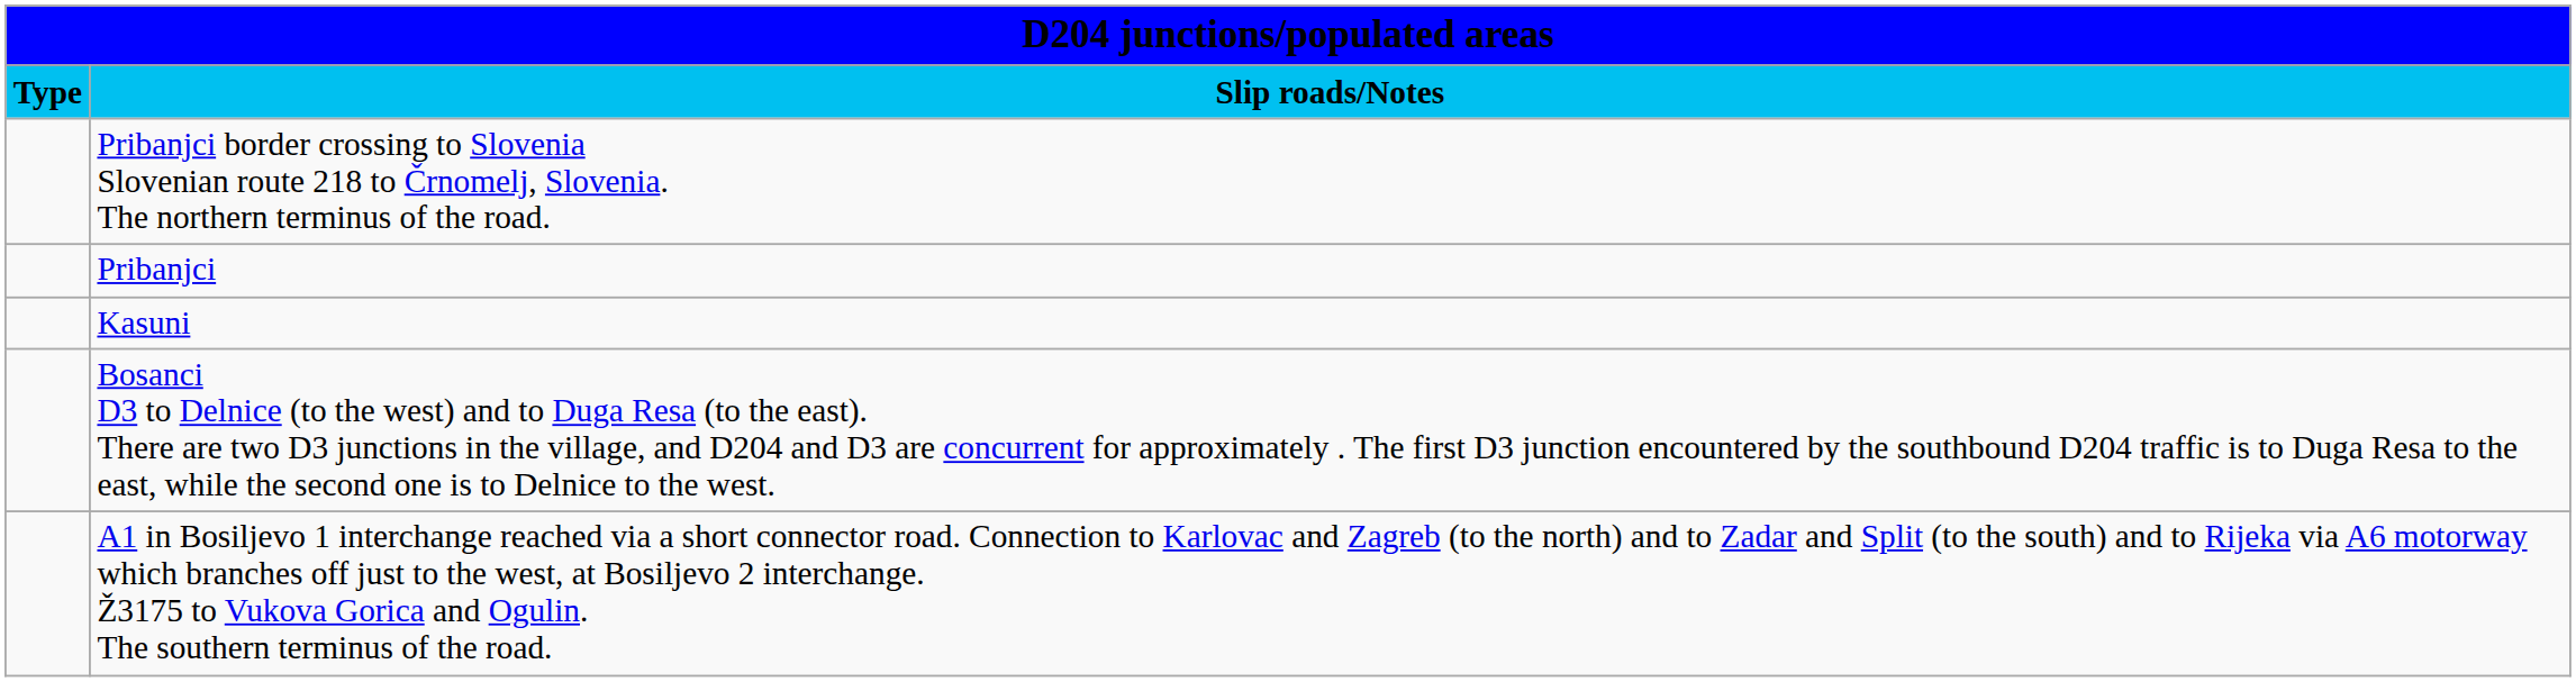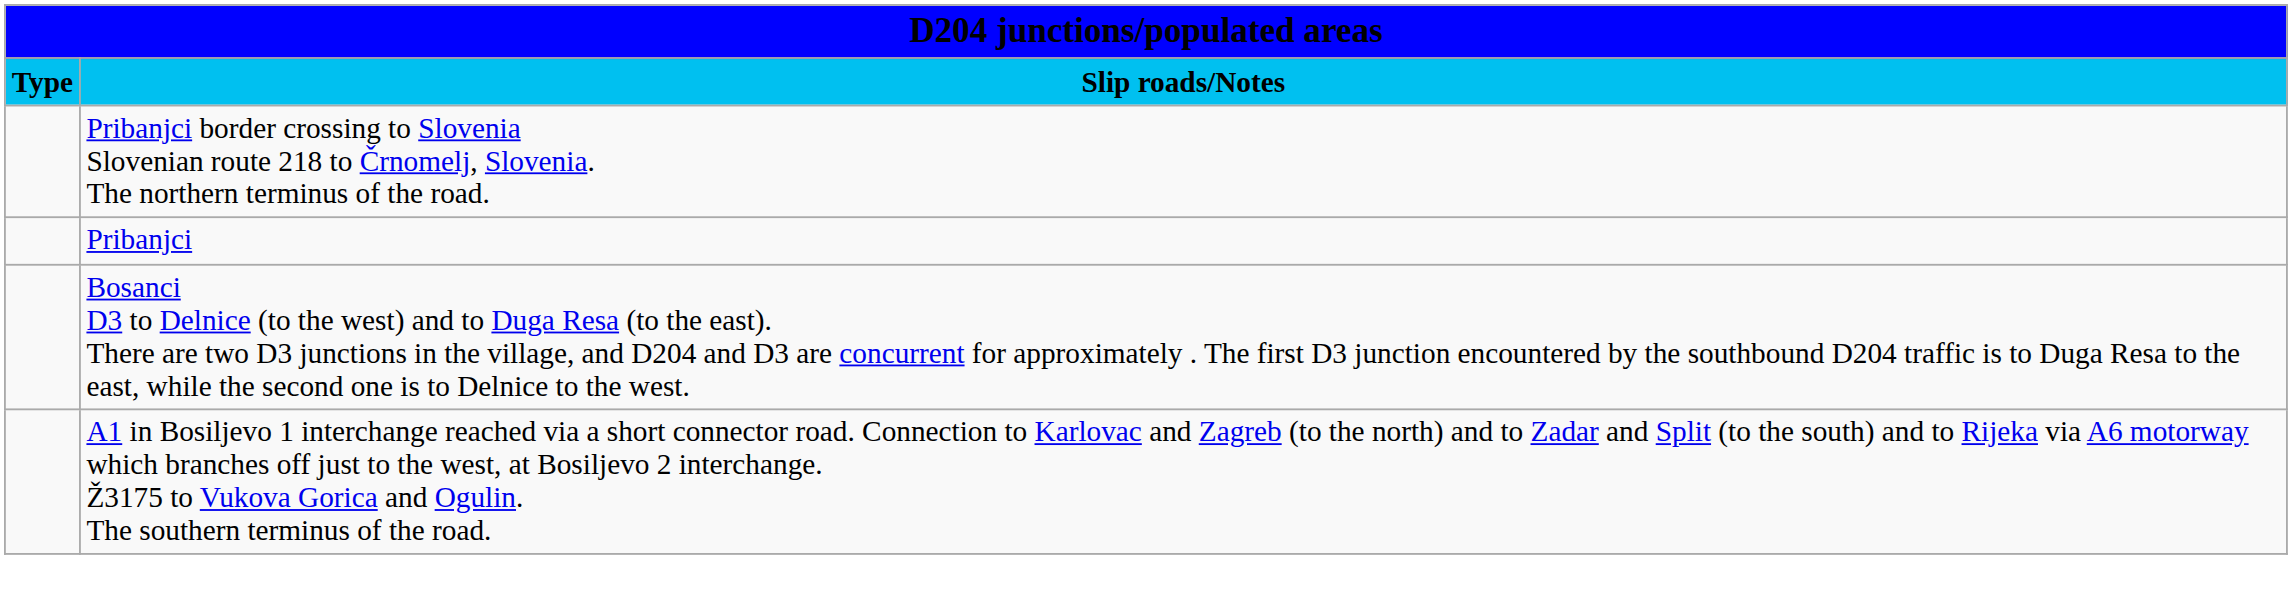- row: Kasuni
